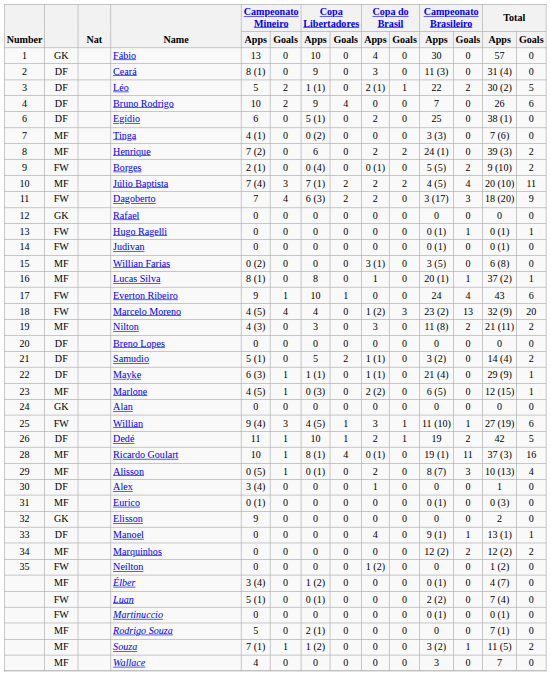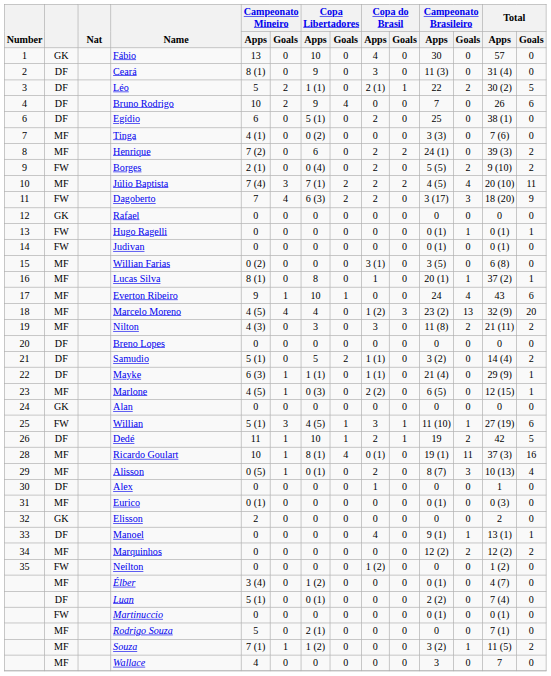Borges | Copa do Brasil / Apps: 0 (1) -> 2
Everton Ribeiro | column 2: FW -> MF
Marcelo Moreno | column 2: FW -> MF
Willian | Campeonato Mineiro / Apps: 9 (4) -> 5 (1)
Alex | Campeonato Mineiro / Apps: 3 (4) -> 0
Elisson | Campeonato Mineiro / Apps: 9 -> 2
Luan | column 2: FW -> DF
